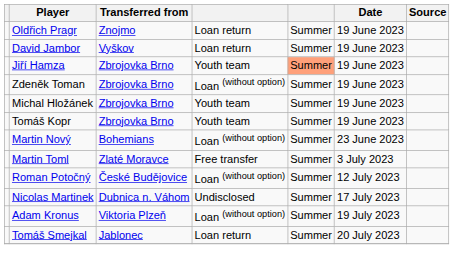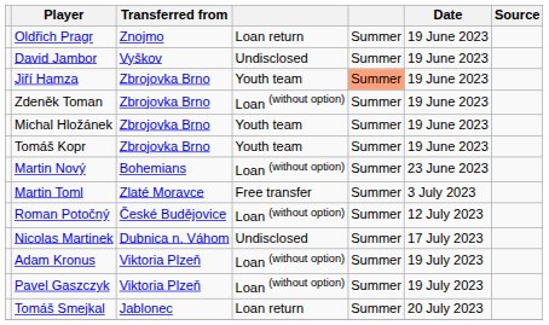David Jambor | column 4: Loan return -> Undisclosed
+ row: Pavel Gaszczyk | Viktoria Plzeň | Loan (without option) | Summer | 19 July 2023
